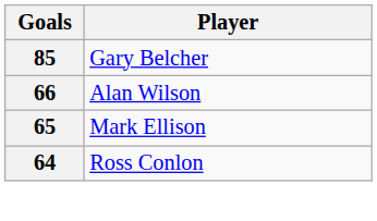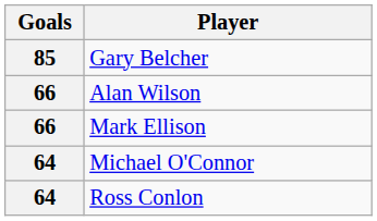Mark Ellison | Goals: 65 -> 66
+ row: 64 | Michael O'Connor
